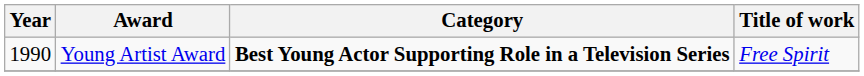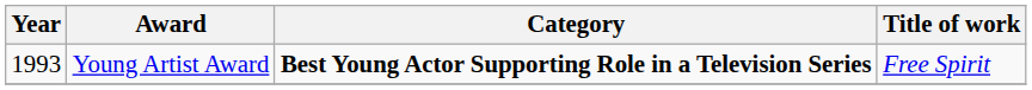Young Artist Award | Year: 1990 -> 1993
